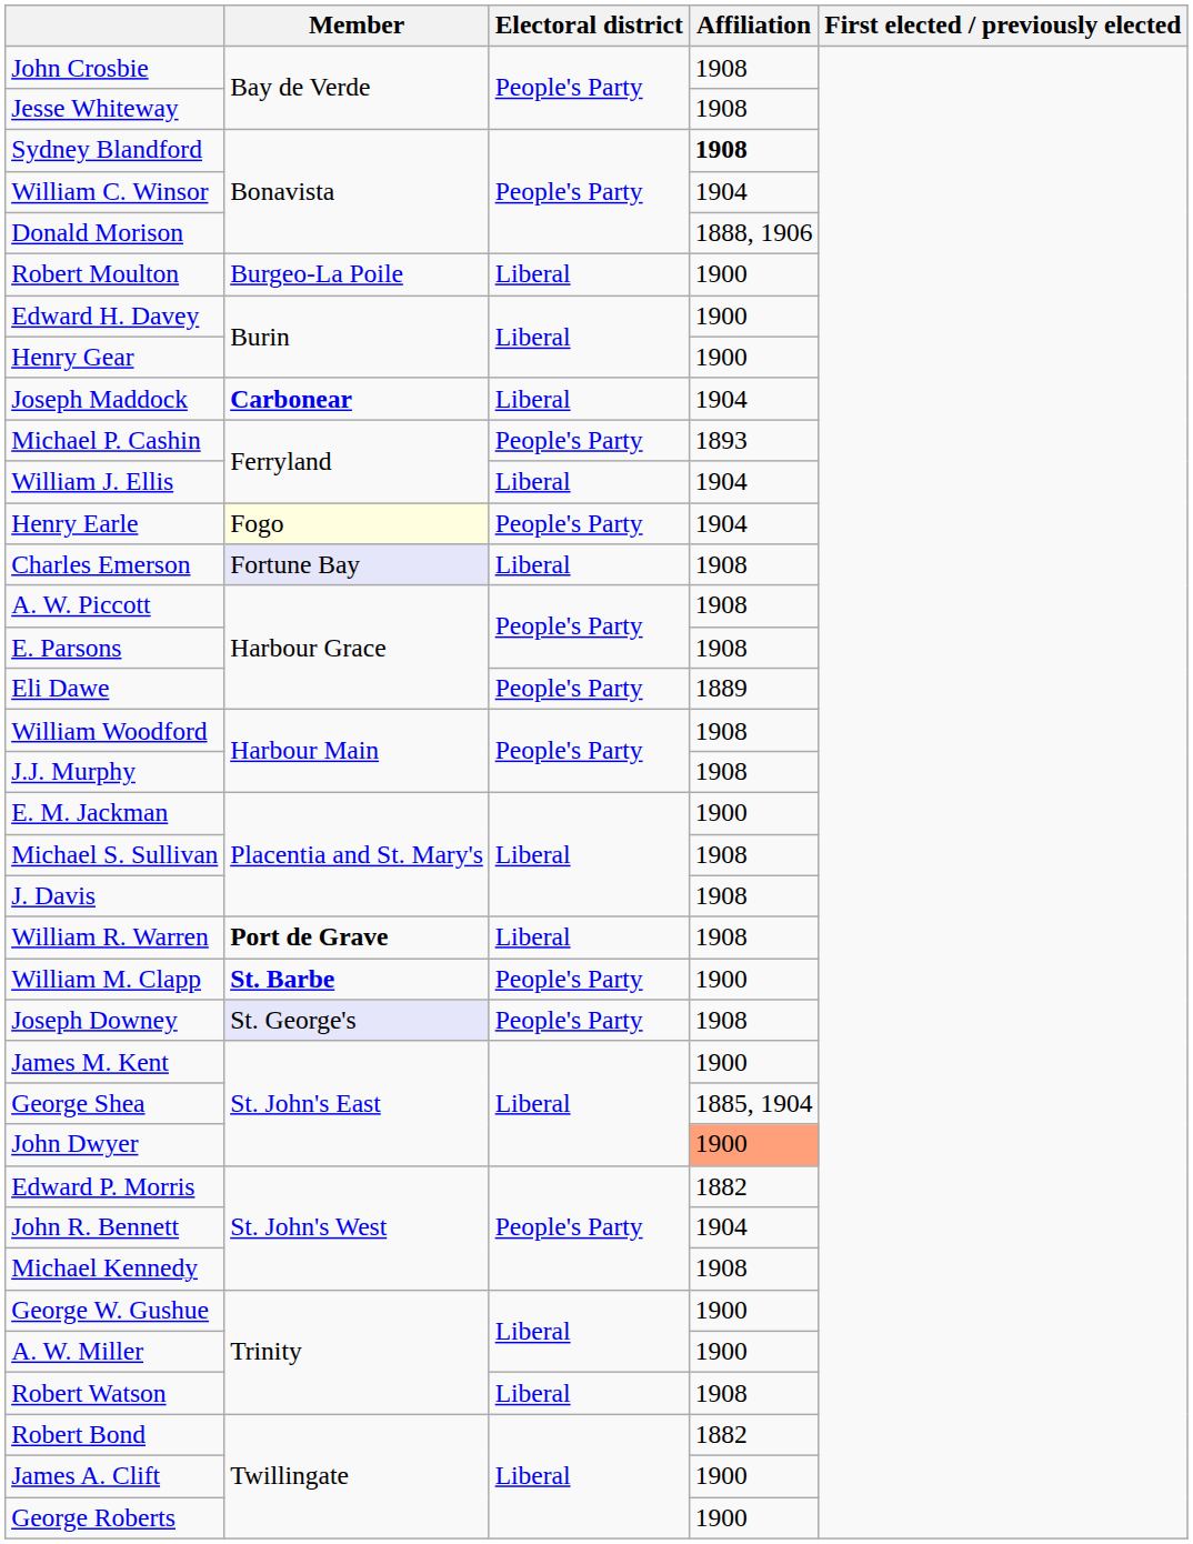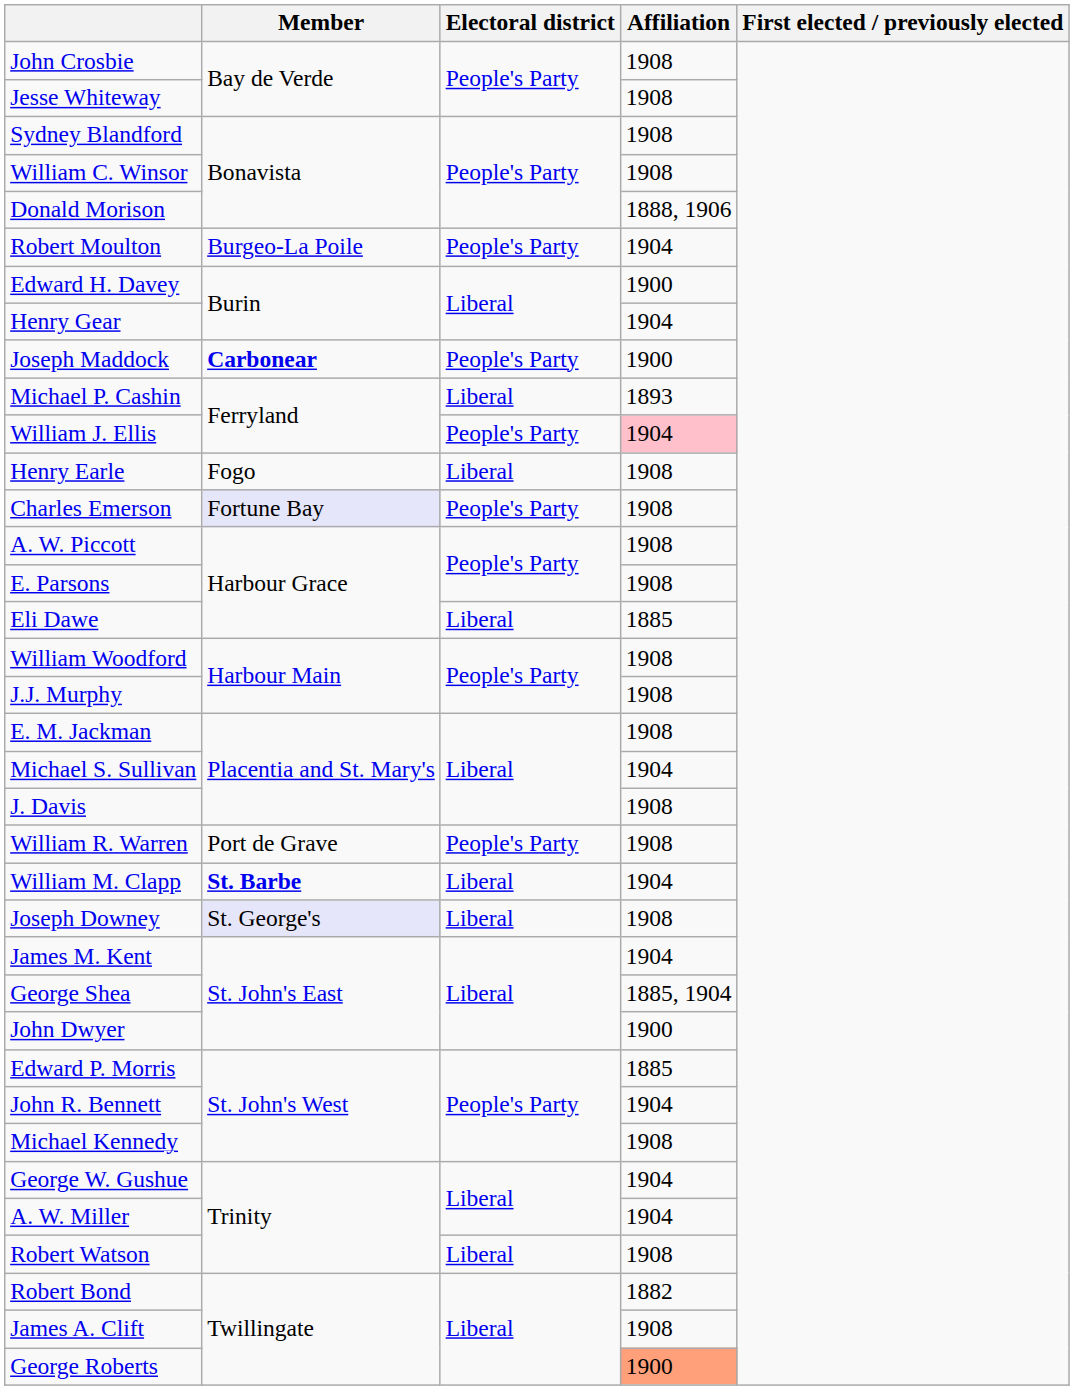Sydney Blandford | Affiliation: bold -> normal
William C. Winsor | Affiliation: 1904 -> 1908
Robert Moulton | Electoral district: Liberal -> People's Party
Robert Moulton | Affiliation: 1900 -> 1904
Henry Gear | Affiliation: 1900 -> 1904
Joseph Maddock | Electoral district: Liberal -> People's Party
Joseph Maddock | Affiliation: 1904 -> 1900
Michael P. Cashin | Electoral district: People's Party -> Liberal
William J. Ellis | Electoral district: Liberal -> People's Party
William J. Ellis | Affiliation: no background -> pink background
Henry Earle | Member: lightyellow background -> no background
Henry Earle | Electoral district: People's Party -> Liberal
Henry Earle | Affiliation: 1904 -> 1908
Charles Emerson | Electoral district: Liberal -> People's Party
Eli Dawe | Electoral district: People's Party -> Liberal
Eli Dawe | Affiliation: 1889 -> 1885
E. M. Jackman | Affiliation: 1900 -> 1908
Michael S. Sullivan | Affiliation: 1908 -> 1904
William R. Warren | Member: bold -> normal
William R. Warren | Electoral district: Liberal -> People's Party
William M. Clapp | Electoral district: People's Party -> Liberal
William M. Clapp | Affiliation: 1900 -> 1904
Joseph Downey | Electoral district: People's Party -> Liberal
James M. Kent | Affiliation: 1900 -> 1904
John Dwyer | Affiliation: lightsalmon background -> no background
Edward P. Morris | Affiliation: 1882 -> 1885
George W. Gushue | Affiliation: 1900 -> 1904
A. W. Miller | Affiliation: 1900 -> 1904
James A. Clift | Affiliation: 1900 -> 1908
George Roberts | Affiliation: no background -> lightsalmon background
